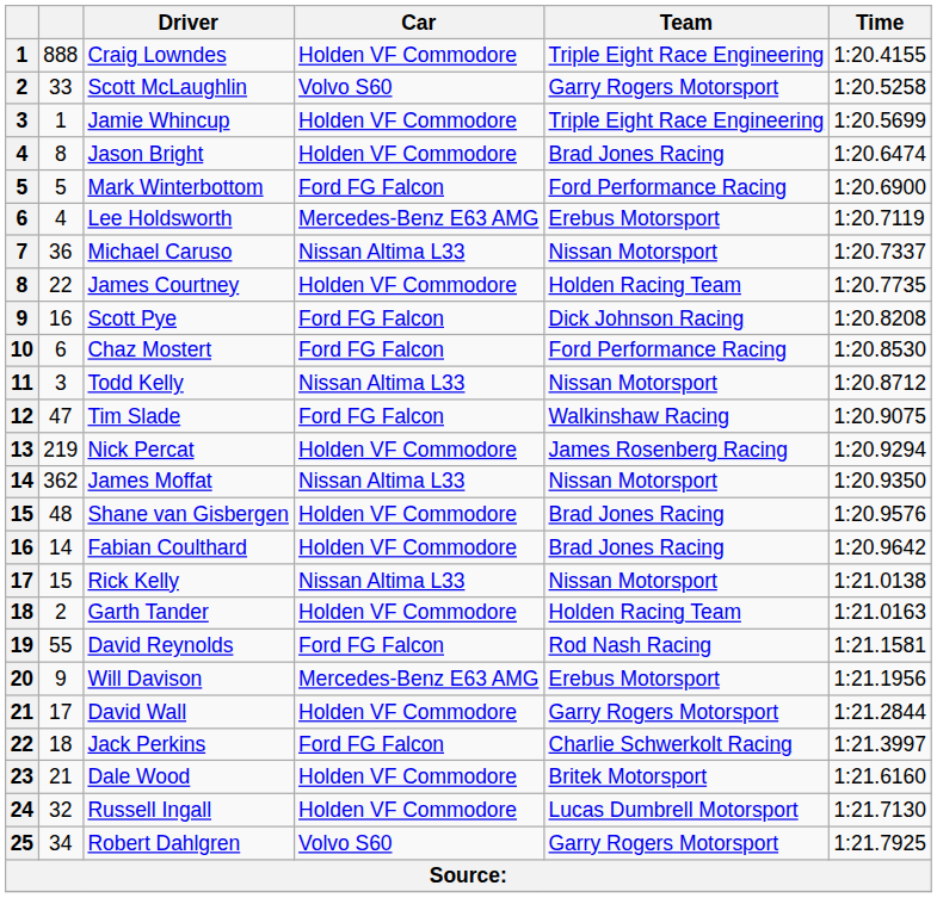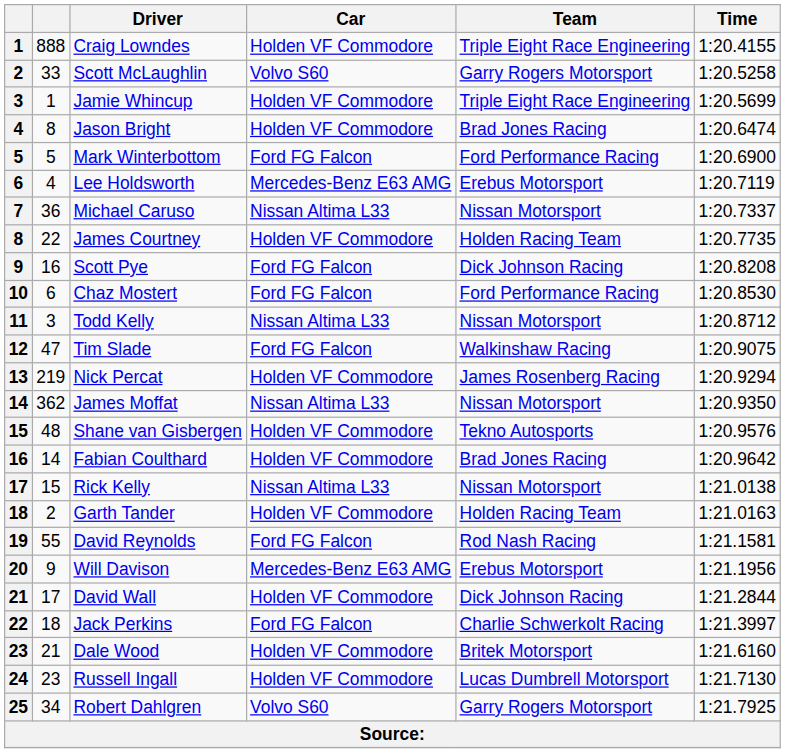Shane van Gisbergen | Team: Brad Jones Racing -> Tekno Autosports
David Wall | Team: Garry Rogers Motorsport -> Dick Johnson Racing
Russell Ingall | column 2: 32 -> 23
